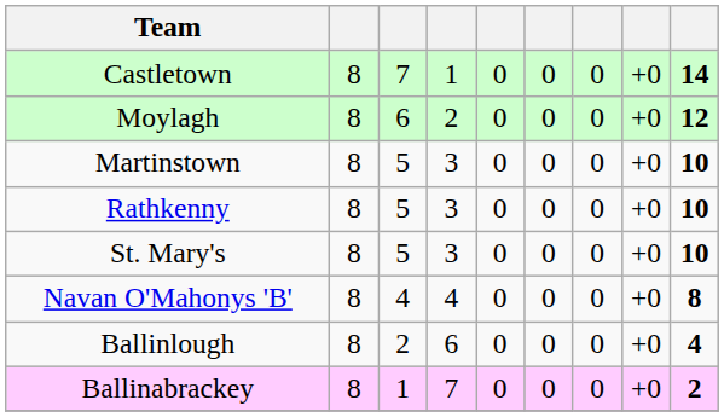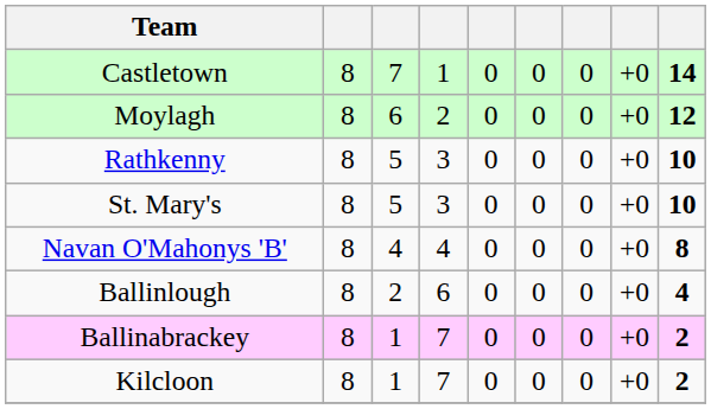- row: Martinstown | 8 | 5 | 3 | 0 | 0 | 0 | +0 | 10
+ row: Kilcloon | 8 | 1 | 7 | 0 | 0 | 0 | +0 | 2
